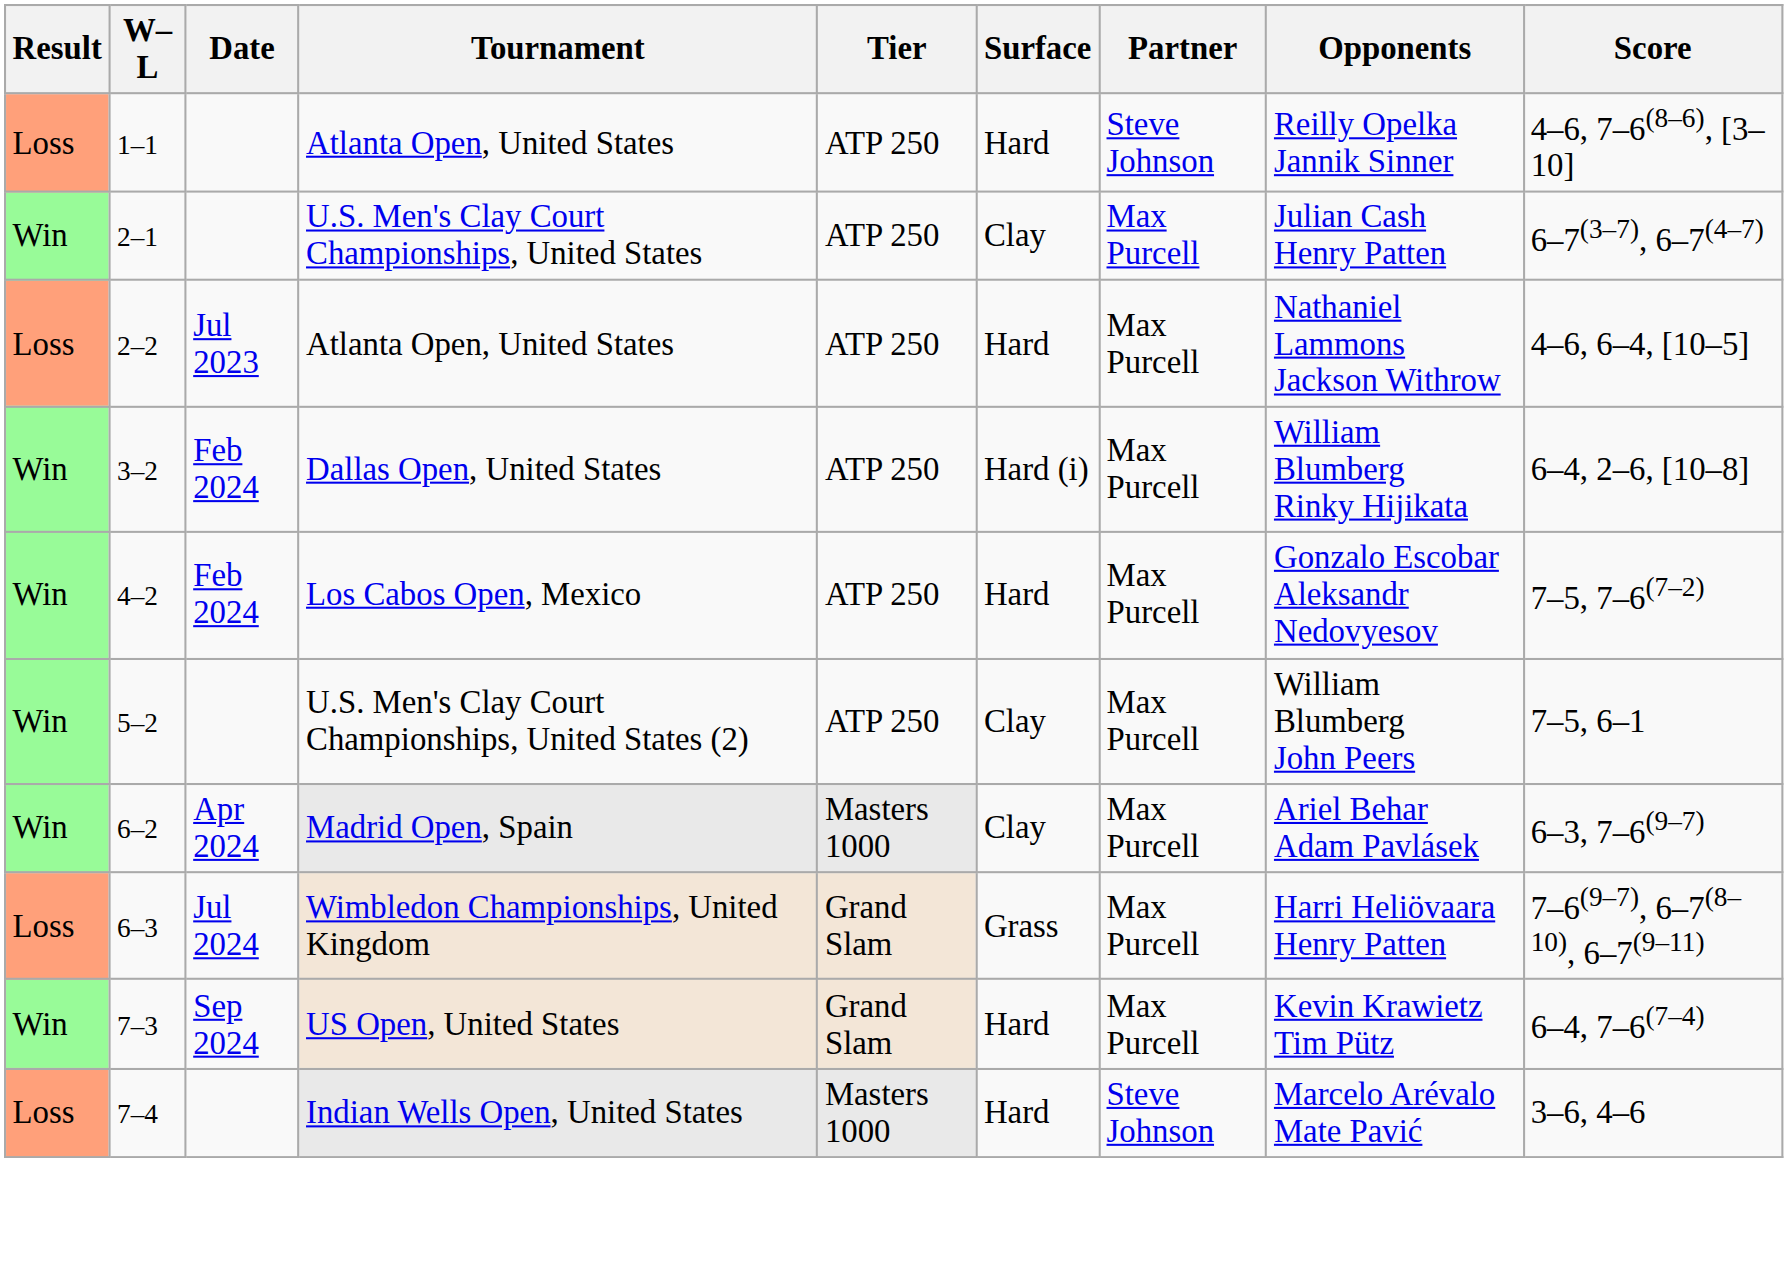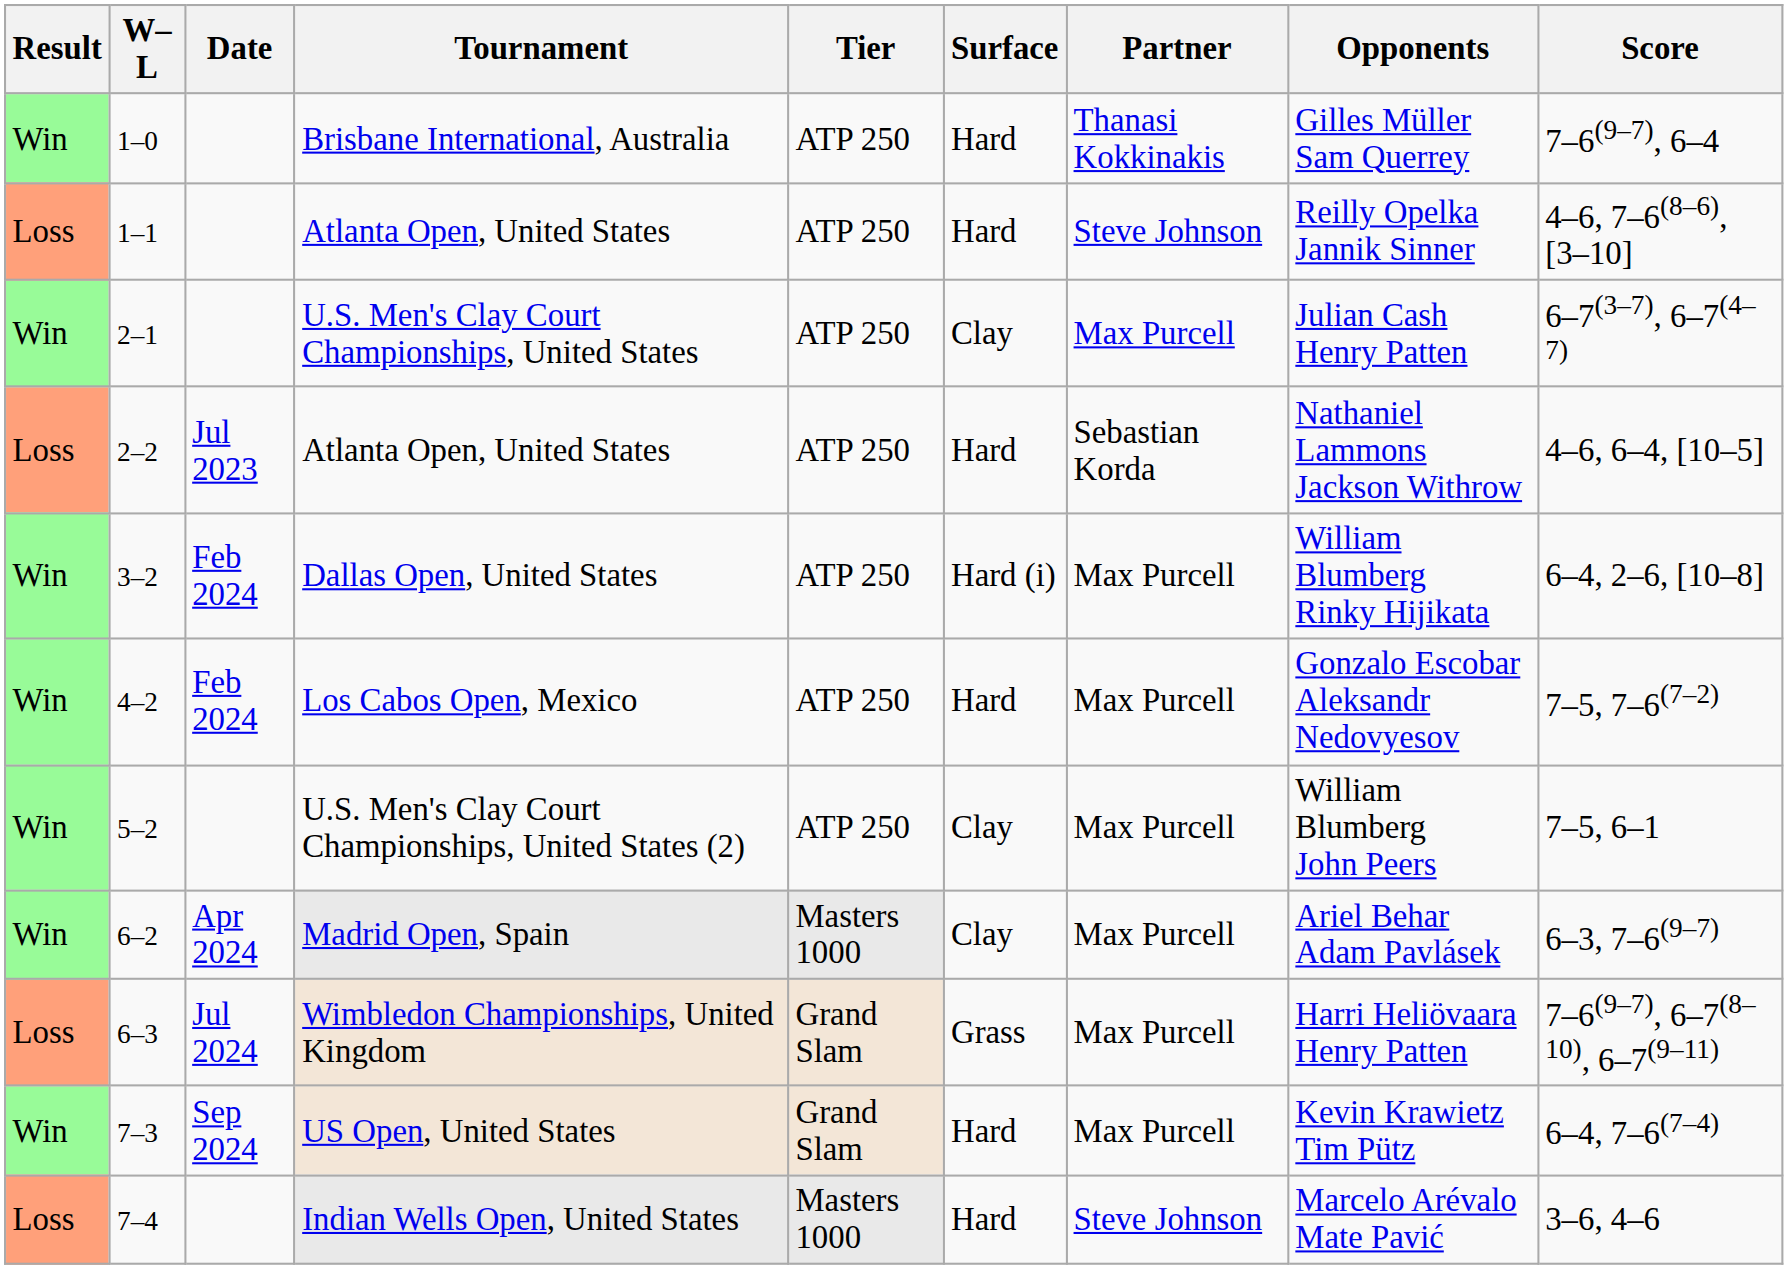+ row: Win | 1–0 | Brisbane International, Australia | ATP 250 | Hard | Thanasi Kokkinakis | Gilles Müller Sam Querrey | 7–6(9–7), 6–4
2–2 / Atlanta Open, United States | Partner: Max Purcell -> Sebastian Korda
